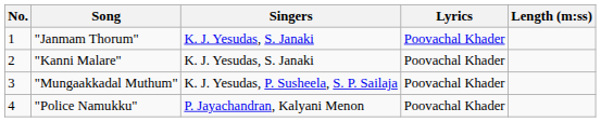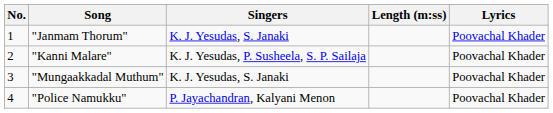columns swapped: Lyrics <-> Length (m:ss)
"Kanni Malare" | Singers: K. J. Yesudas, S. Janaki -> K. J. Yesudas, P. Susheela, S. P. Sailaja
"Mungaakkadal Muthum" | Singers: K. J. Yesudas, P. Susheela, S. P. Sailaja -> K. J. Yesudas, S. Janaki
